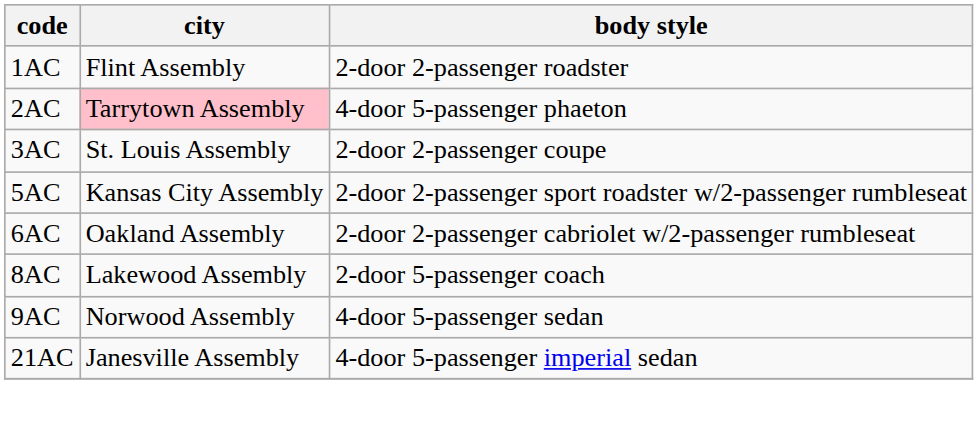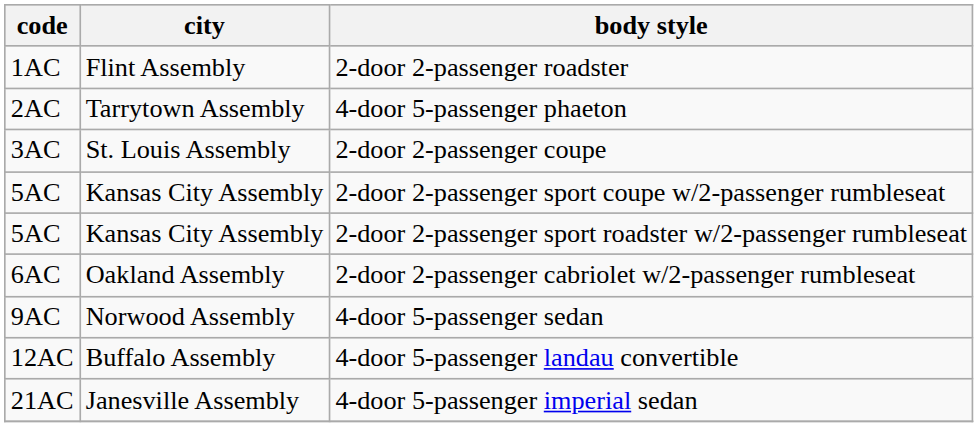4-door 5-passenger phaeton | city: pink background -> no background
+ row: 5AC | Kansas City Assembly | 2-door 2-passenger sport coupe w/2-passenger rumbleseat
- row: 8AC | Lakewood Assembly | 2-door 5-passenger coach
+ row: 12AC | Buffalo Assembly | 4-door 5-passenger landau convertible
